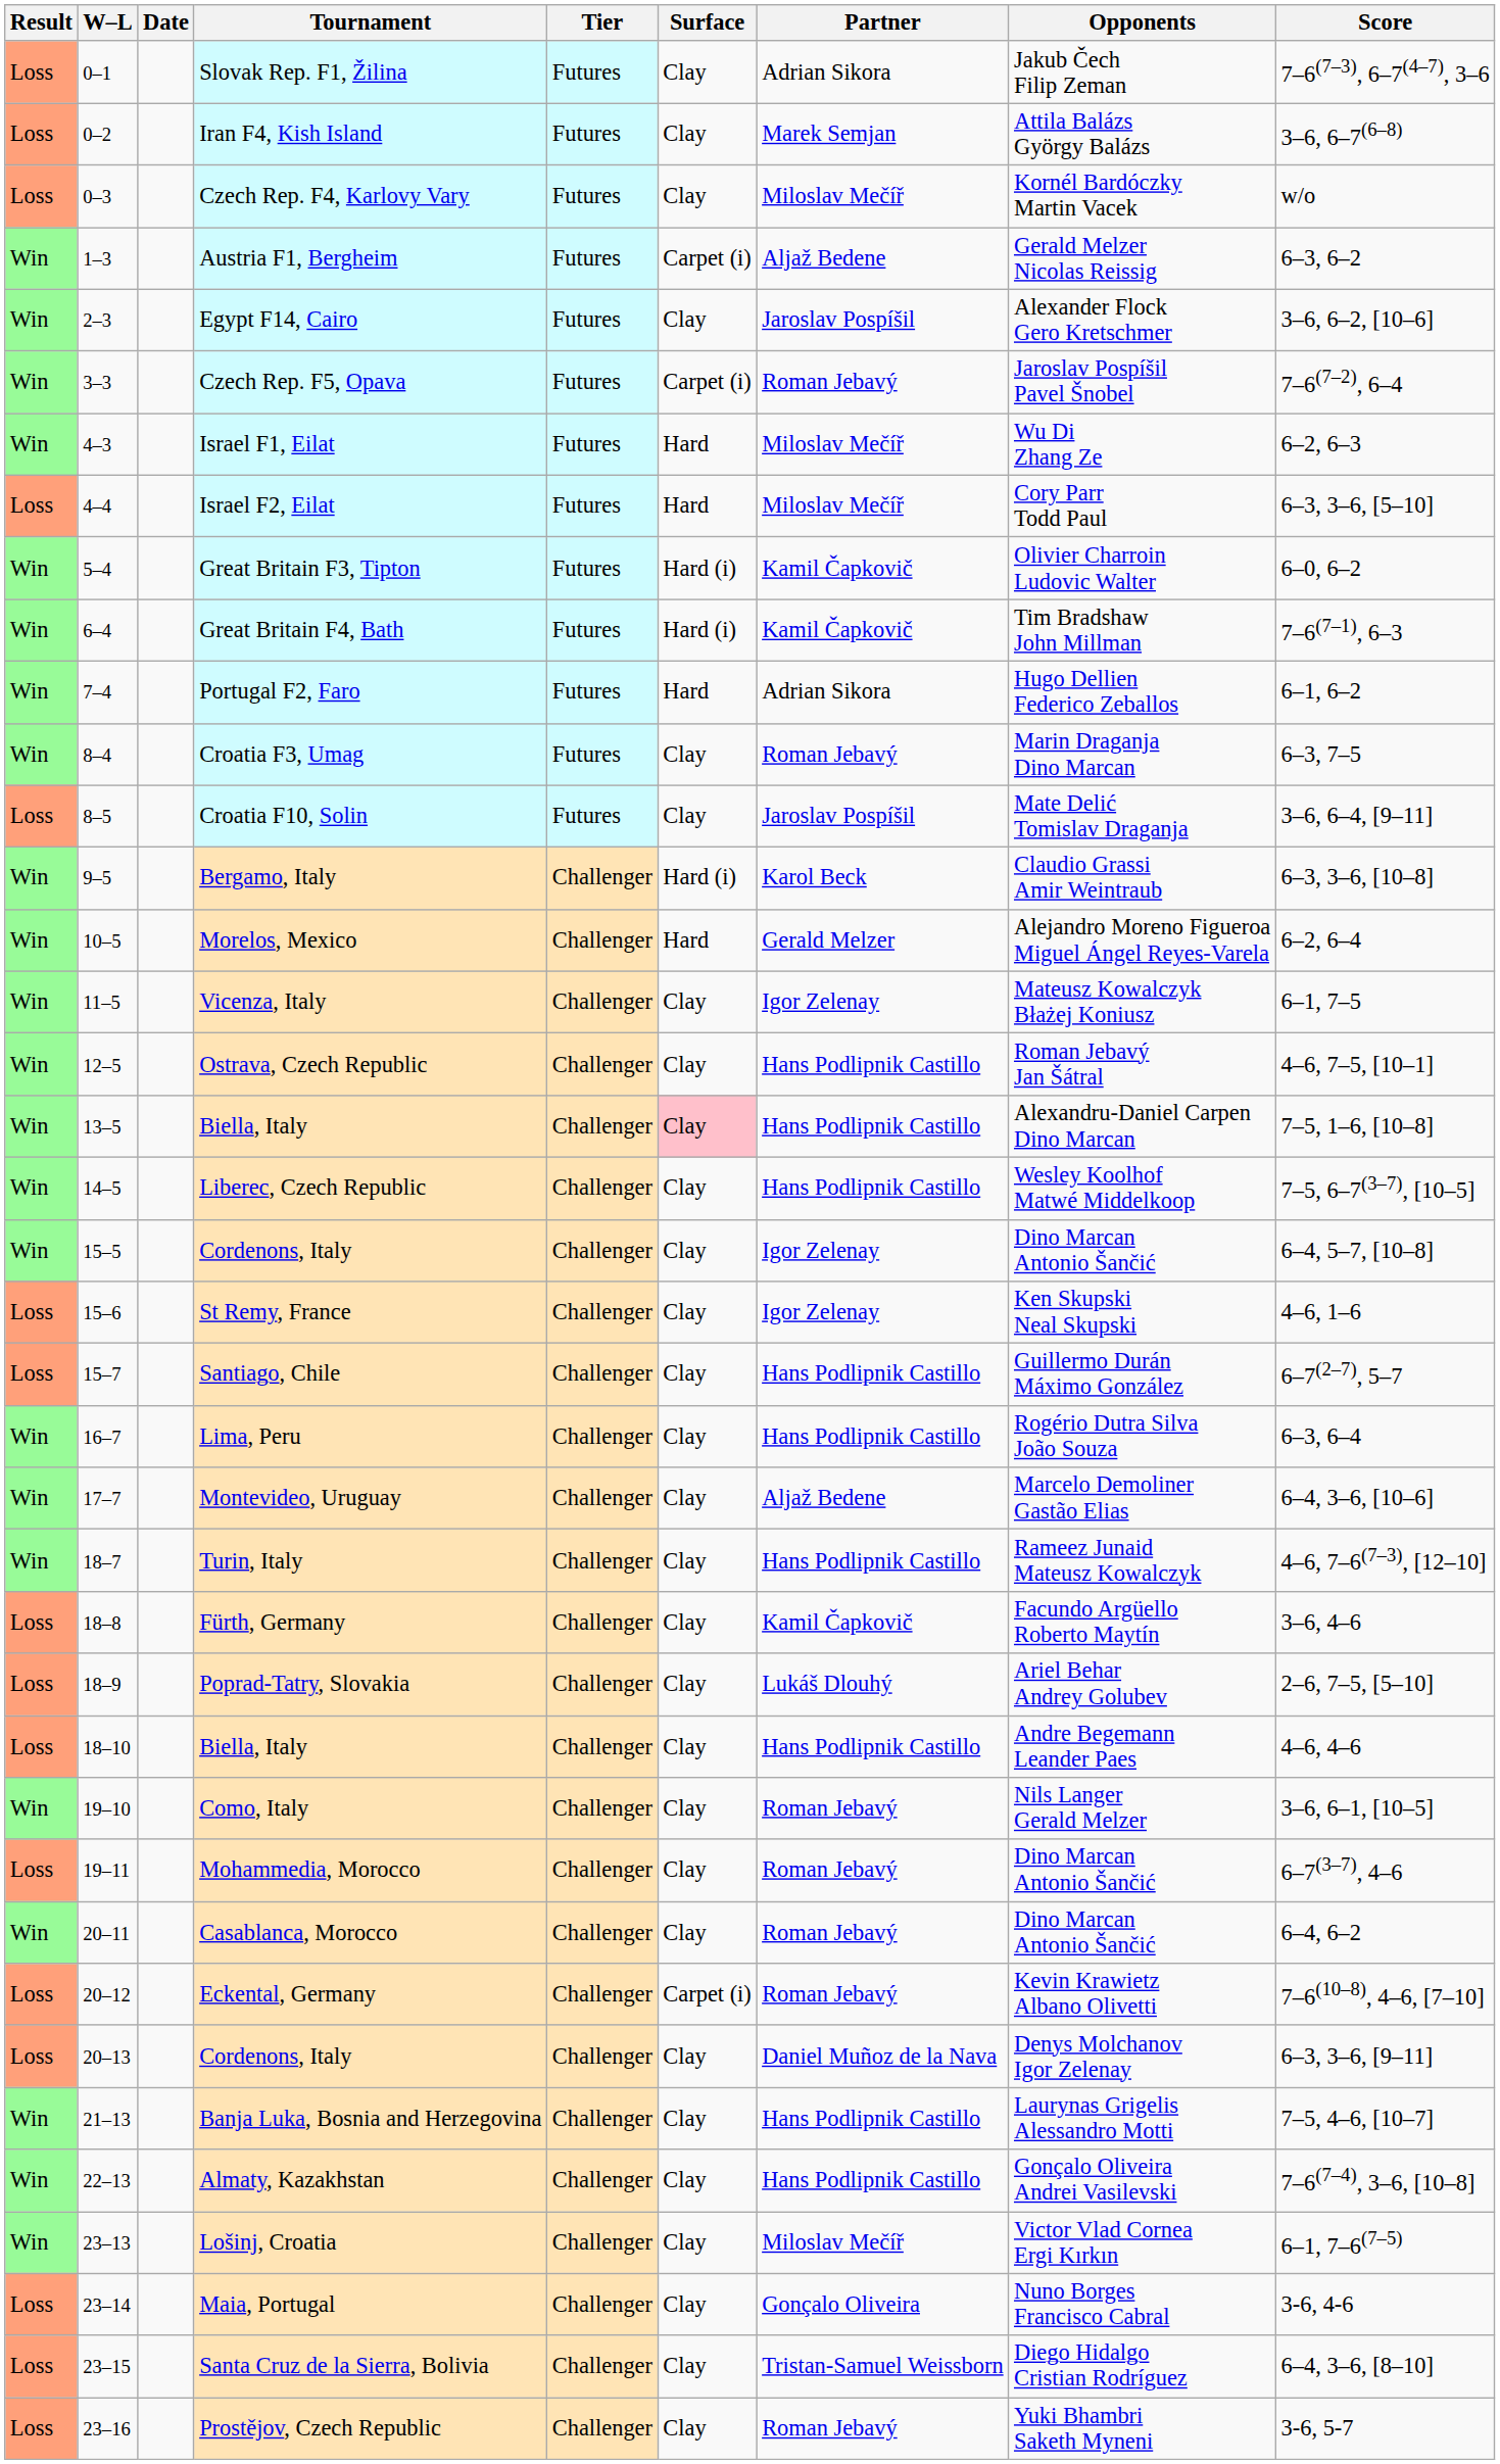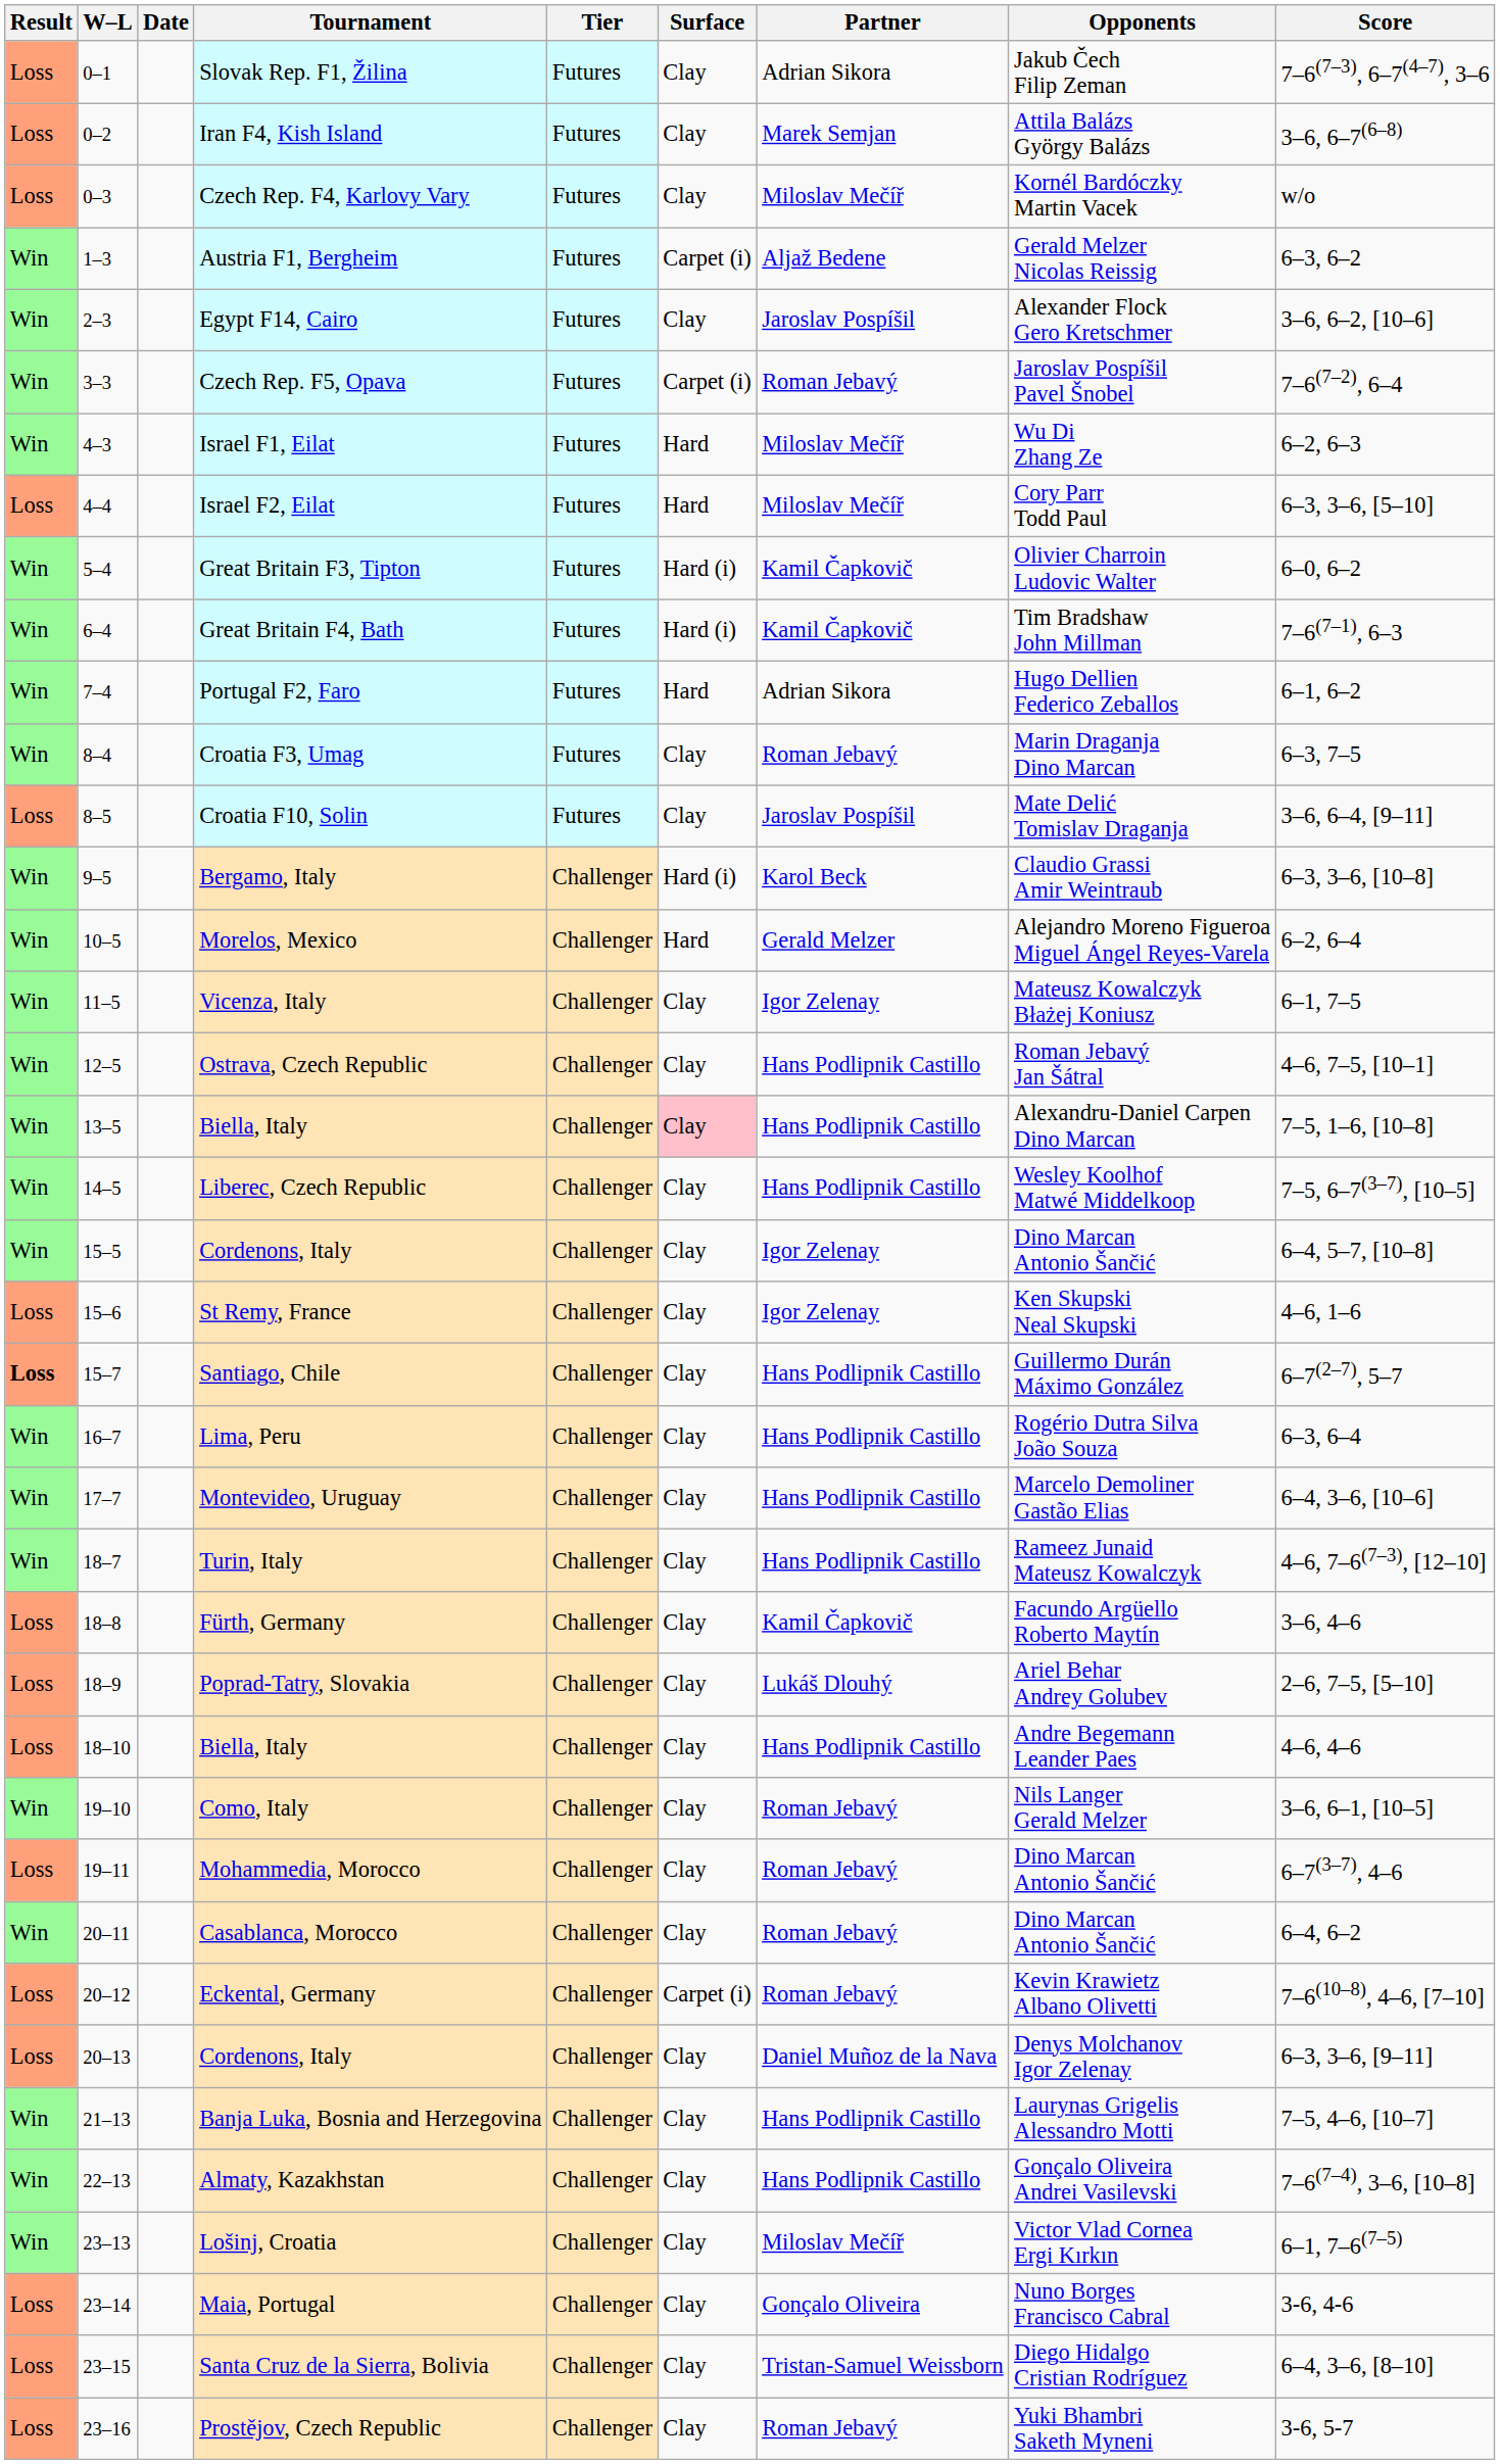Santiago, Chile | Result: normal -> bold
Montevideo, Uruguay | Partner: Aljaž Bedene -> Hans Podlipnik Castillo
